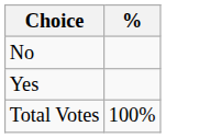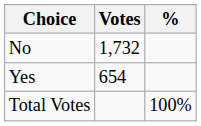+ column: Votes | 1,732 | 654
